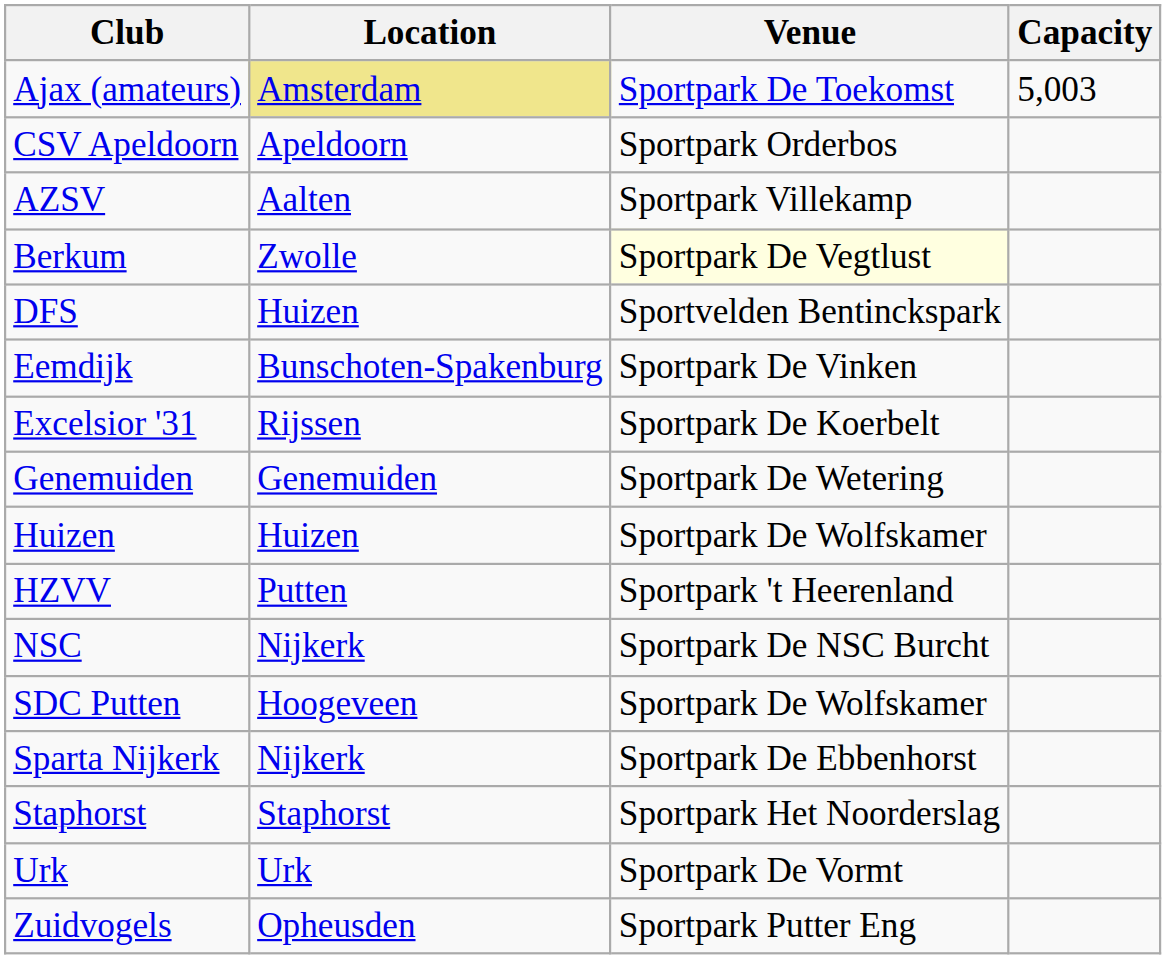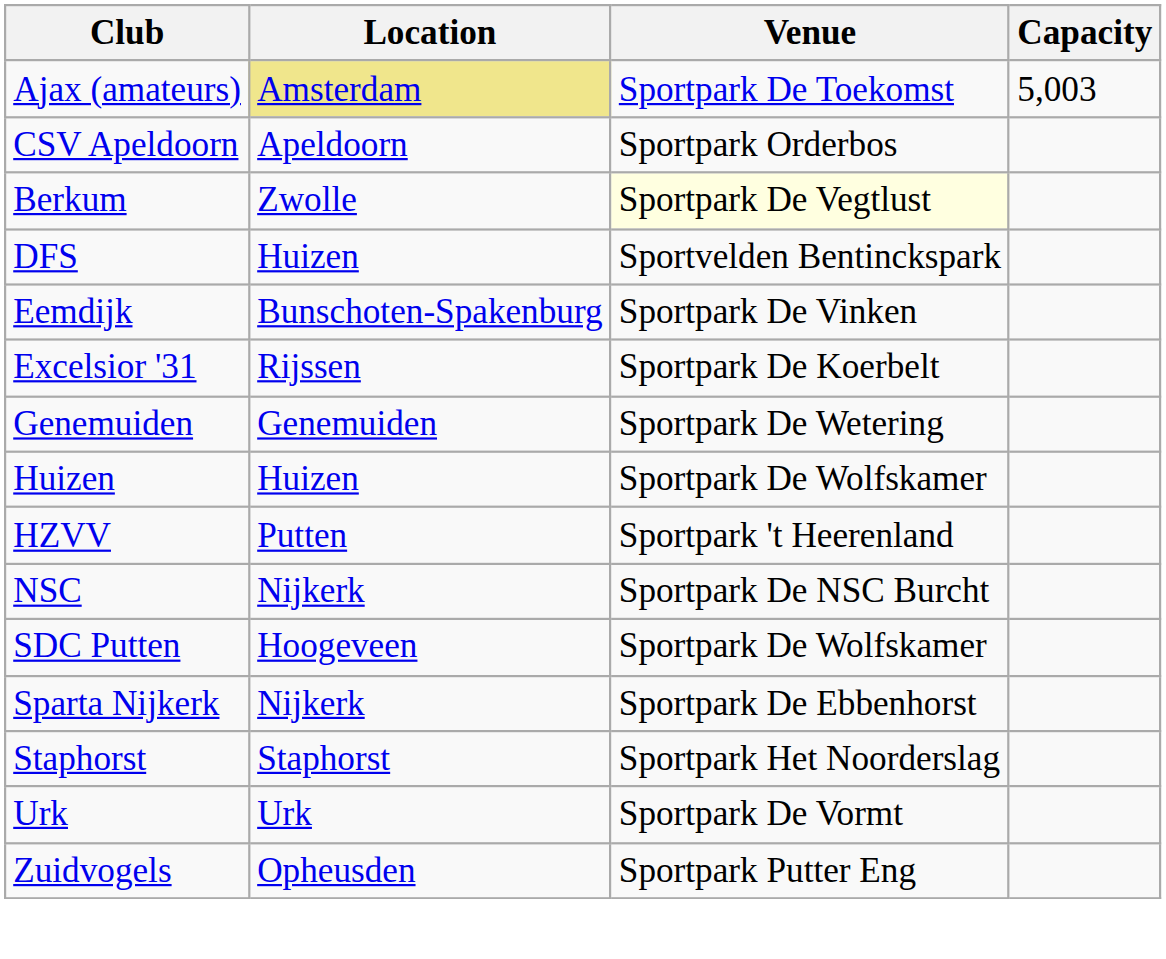- row: AZSV | Aalten | Sportpark Villekamp
